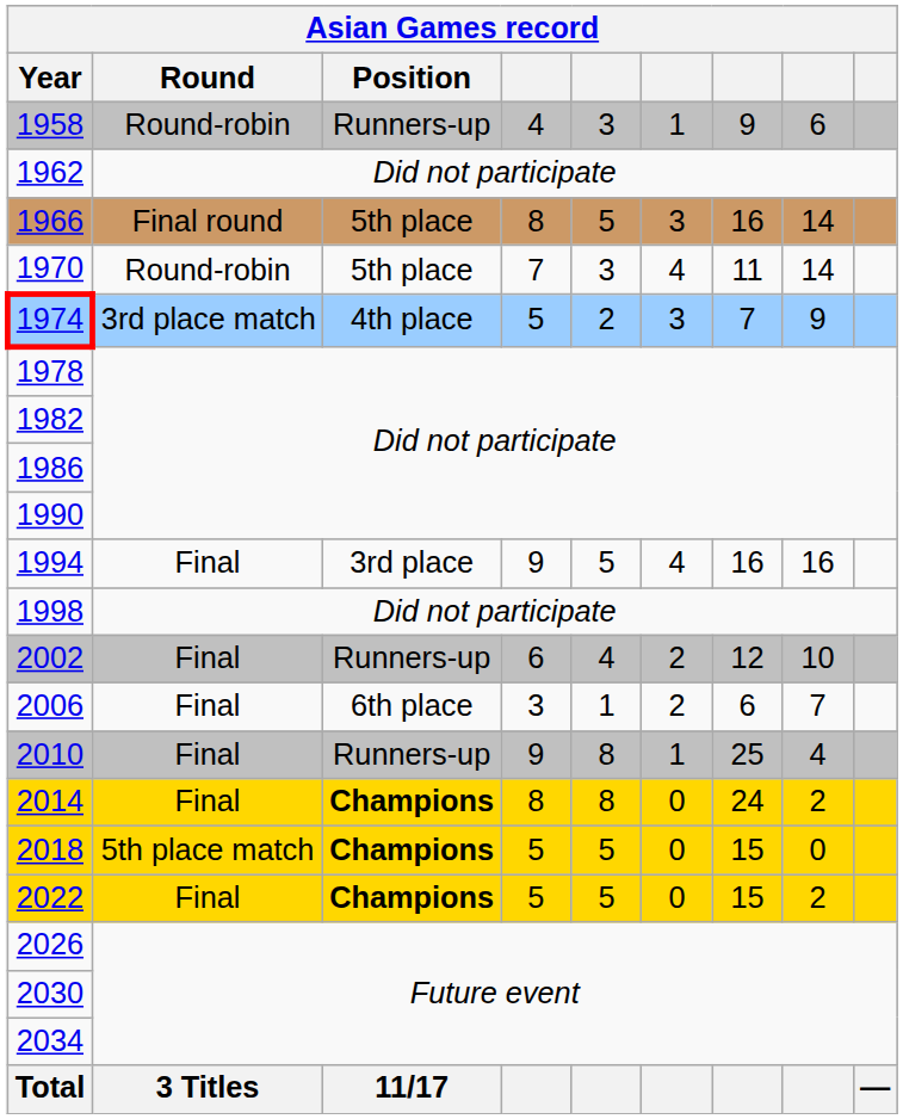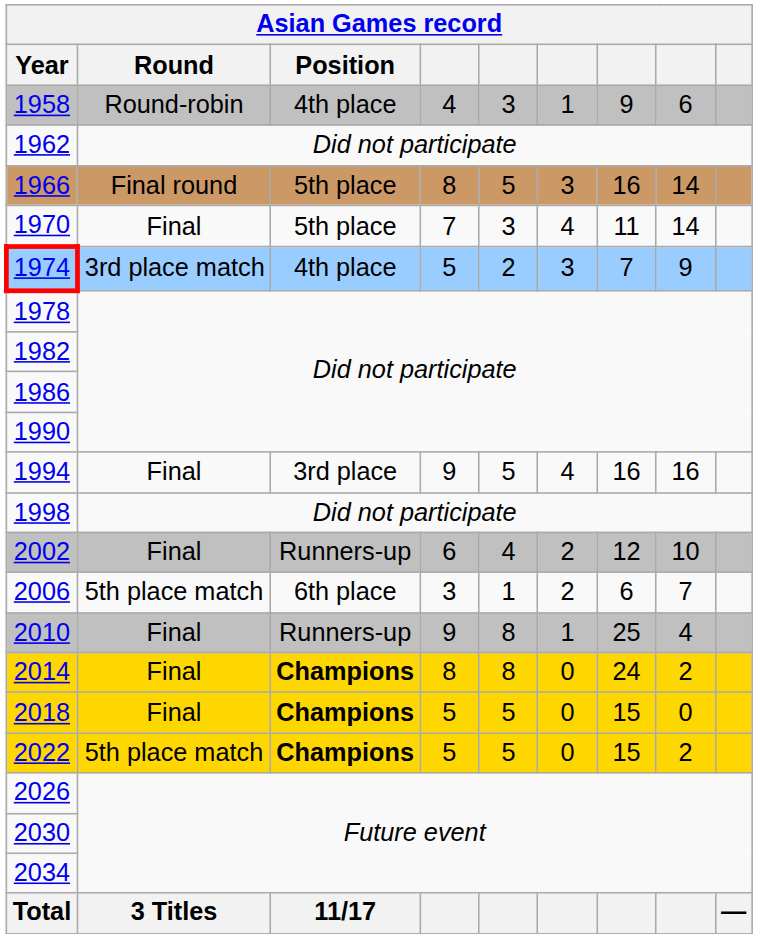1958 | Position: Runners-up -> 4th place
1970 | Round: Round-robin -> Final
2006 | Round: Final -> 5th place match
2018 | Round: 5th place match -> Final
2022 | Round: Final -> 5th place match
